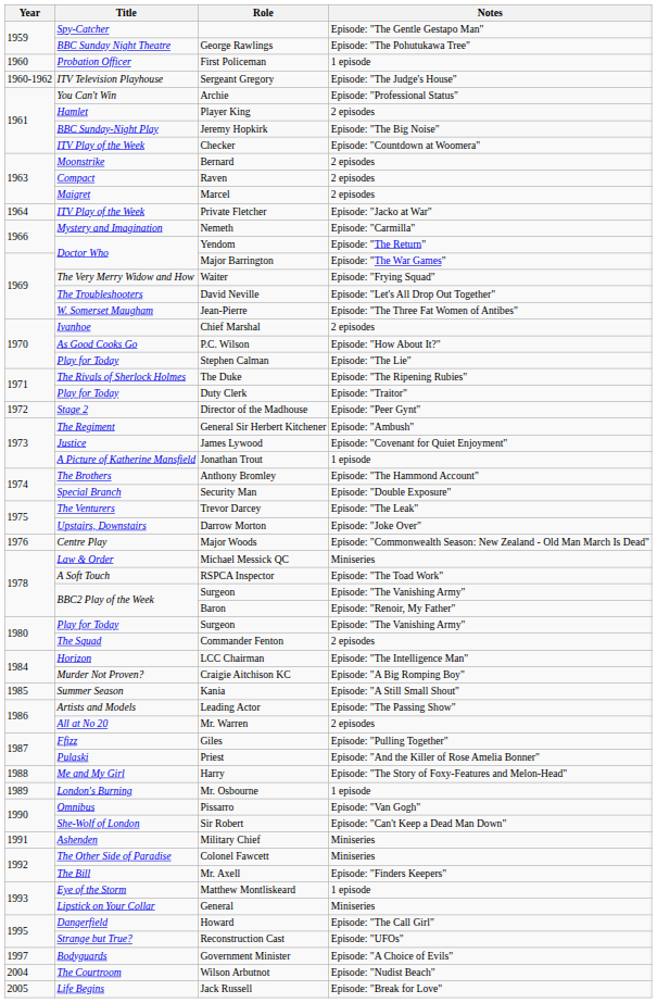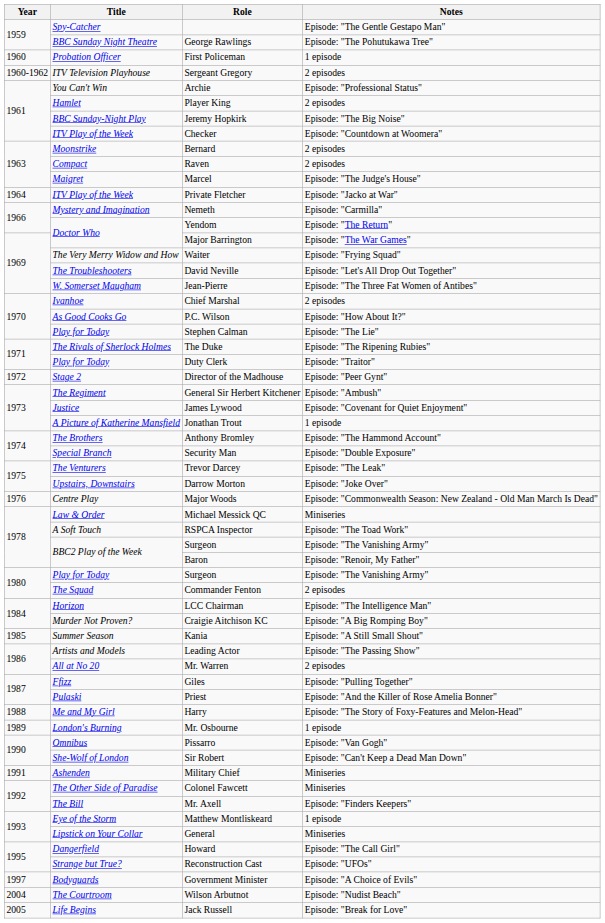Sergeant Gregory | Notes: Episode: "The Judge's House" -> 2 episodes
Marcel | Notes: 2 episodes -> Episode: "The Judge's House"
